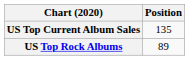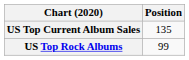US Top Rock Albums | Position: 89 -> 99
